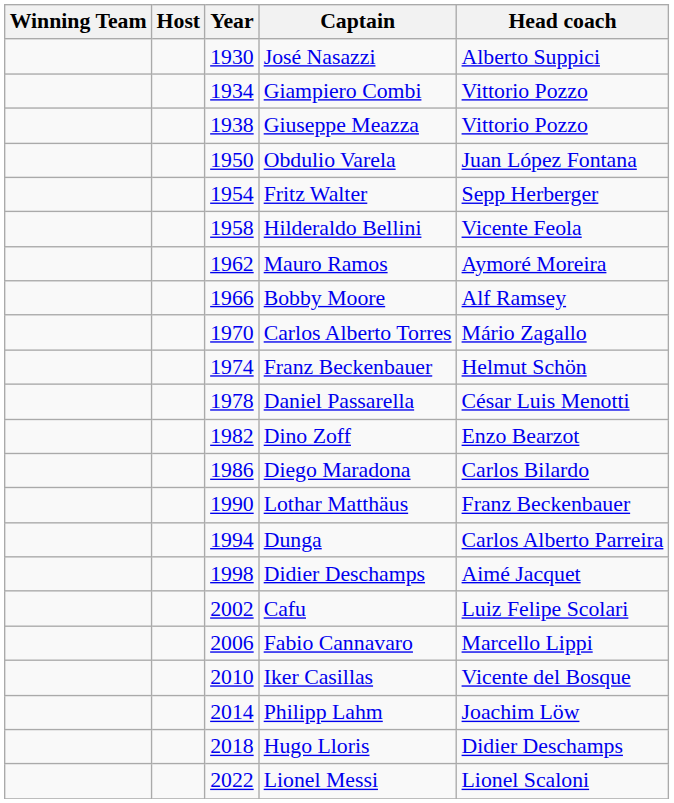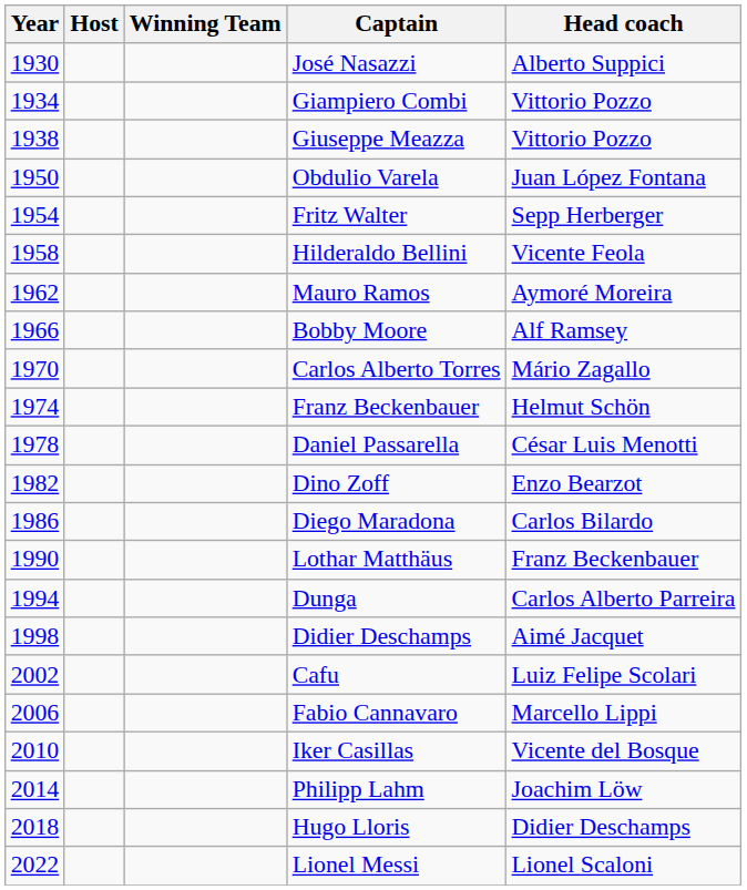columns swapped: Year <-> Winning Team
